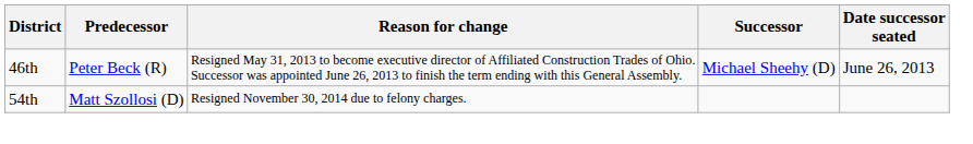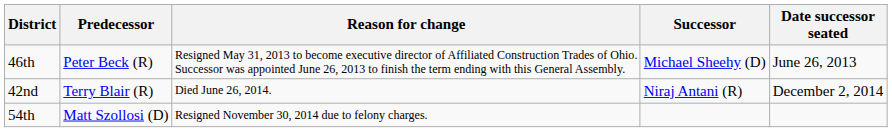+ row: 42nd | Terry Blair (R) | Died June 26, 2014. | Niraj Antani (R) | December 2, 2014
